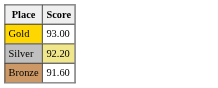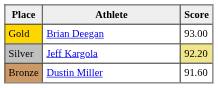+ column: Athlete | Brian Deegan | Jeff Kargola | Dustin Miller
